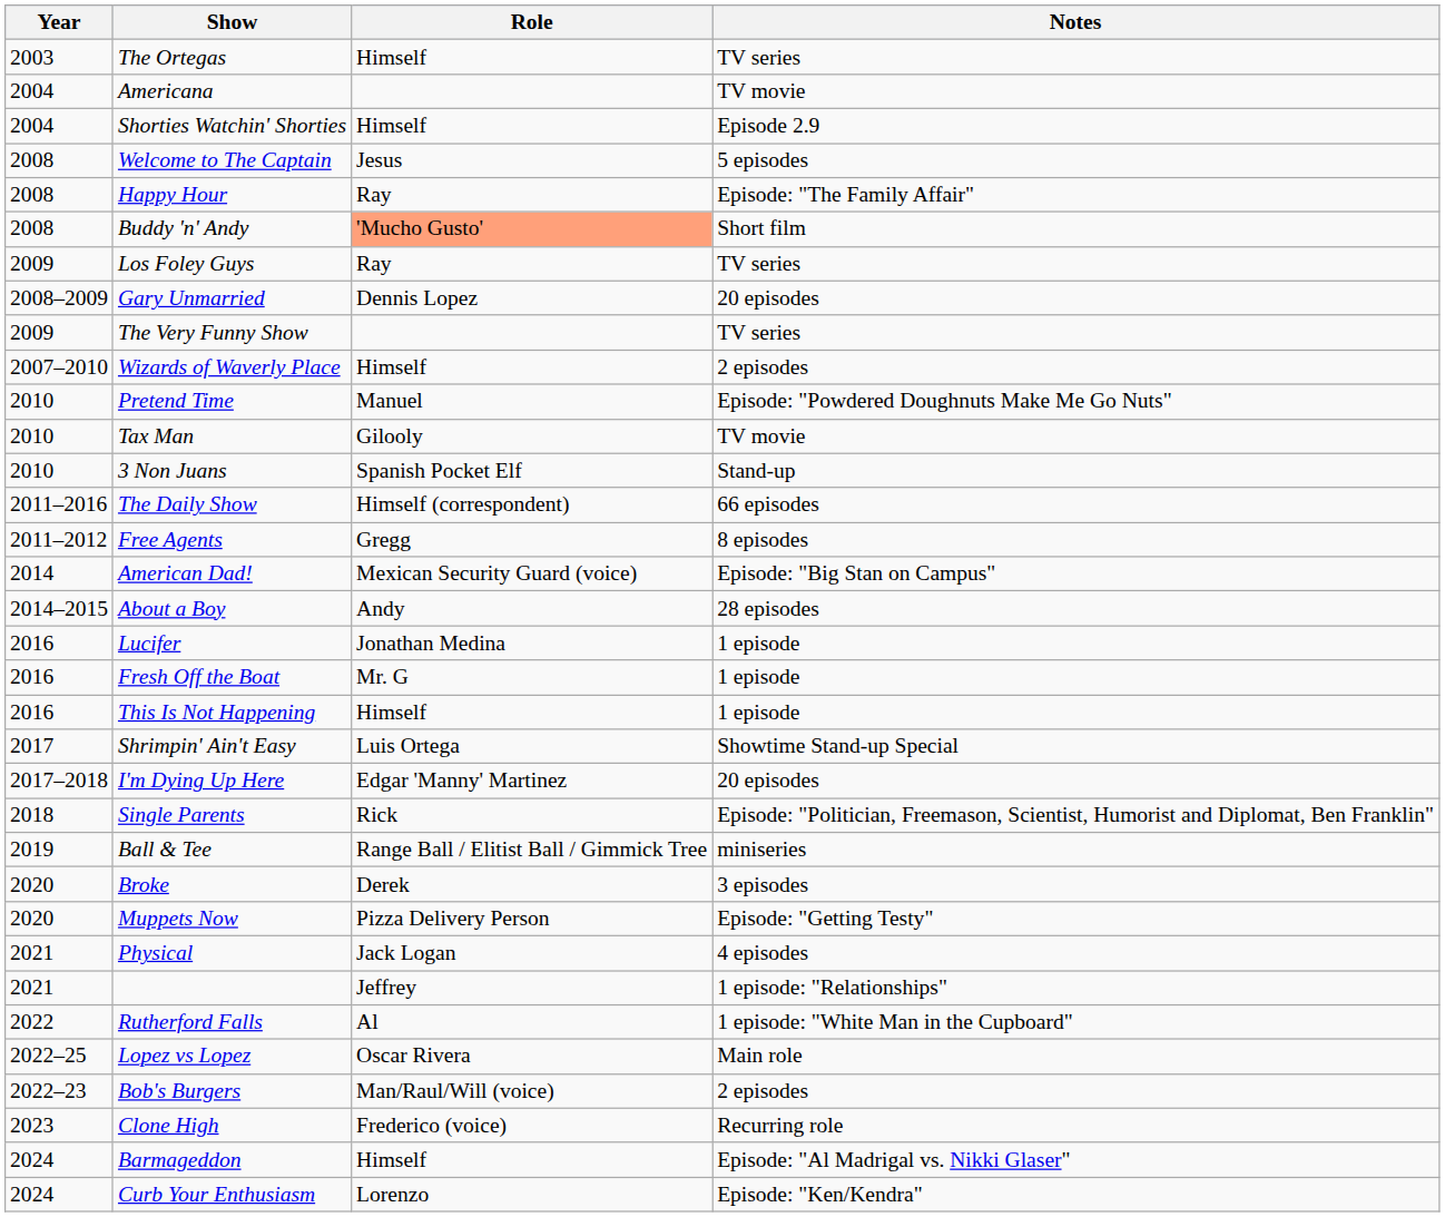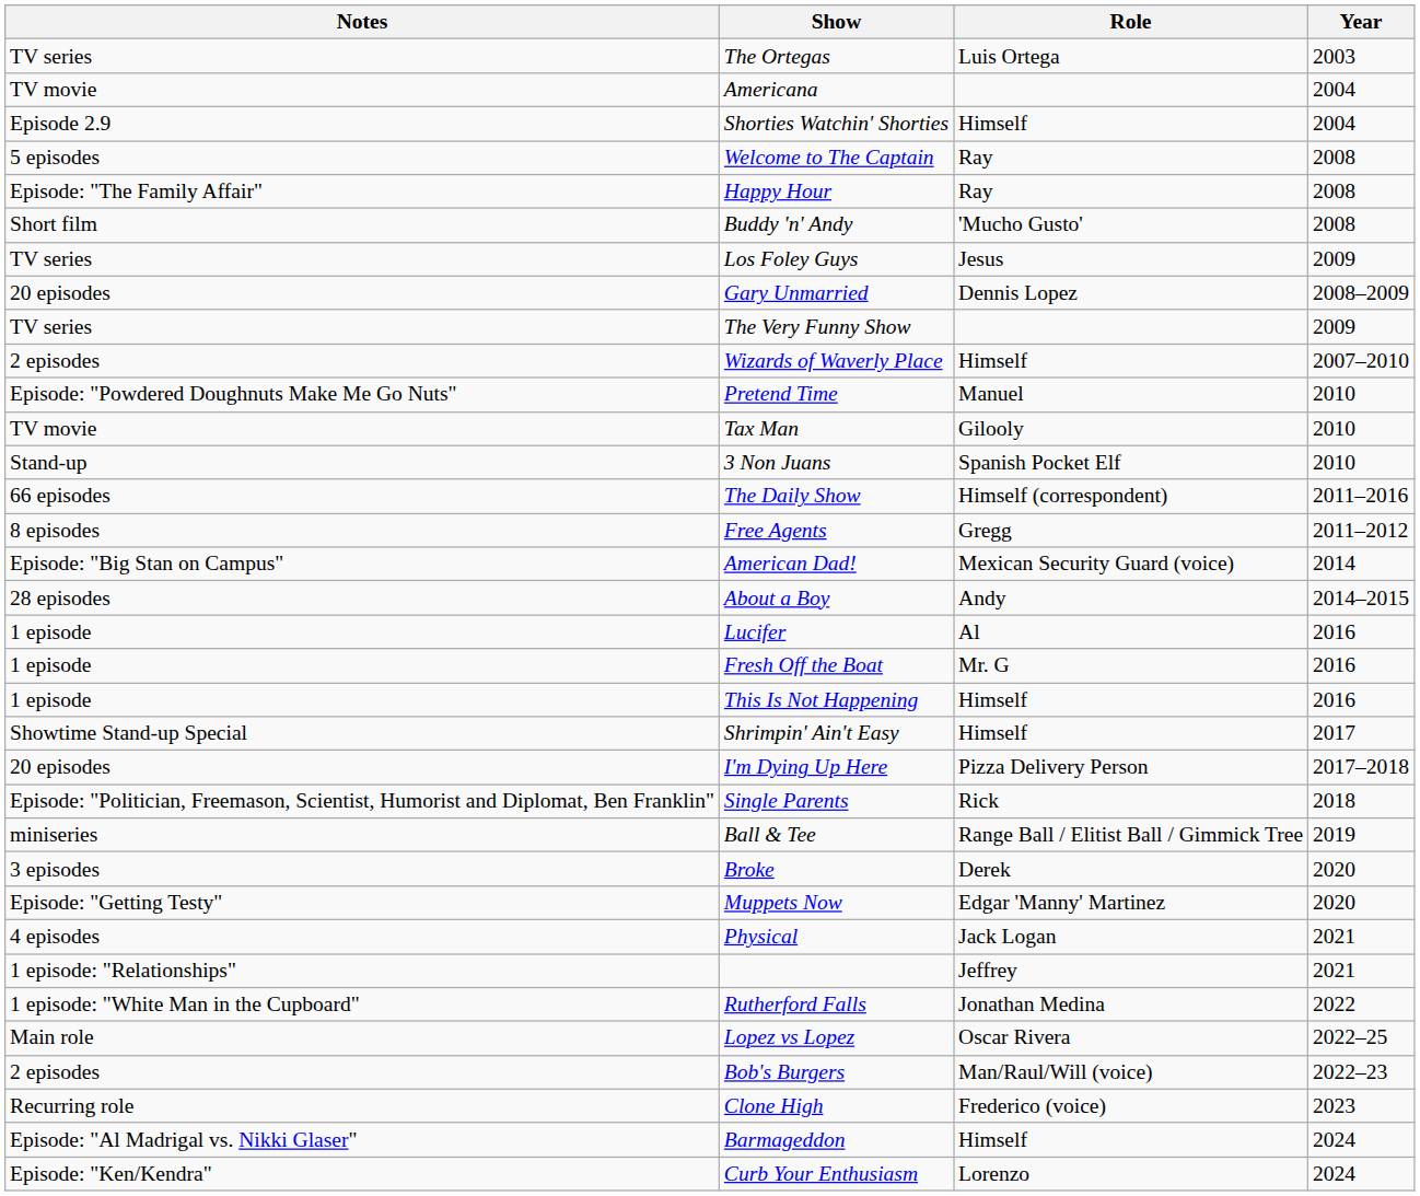columns swapped: Year <-> Notes
The Ortegas | Role: Himself -> Luis Ortega
Welcome to The Captain | Role: Jesus -> Ray
Buddy 'n' Andy | Role: lightsalmon background -> no background
Los Foley Guys | Role: Ray -> Jesus
Lucifer | Role: Jonathan Medina -> Al
Shrimpin' Ain't Easy | Role: Luis Ortega -> Himself
I'm Dying Up Here | Role: Edgar 'Manny' Martinez -> Pizza Delivery Person
Muppets Now | Role: Pizza Delivery Person -> Edgar 'Manny' Martinez
Rutherford Falls | Role: Al -> Jonathan Medina
